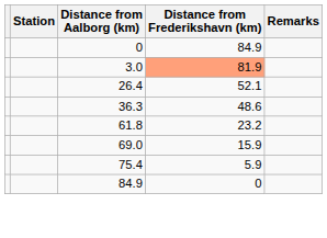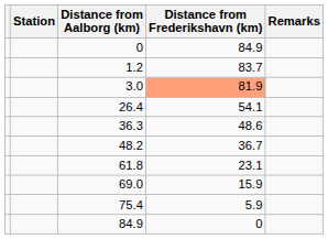+ row: 1.2 | 83.7
26.4 | Distance from Frederikshavn (km): 52.1 -> 54.1
+ row: 48.2 | 36.7
61.8 | Distance from Frederikshavn (km): 23.2 -> 23.1
